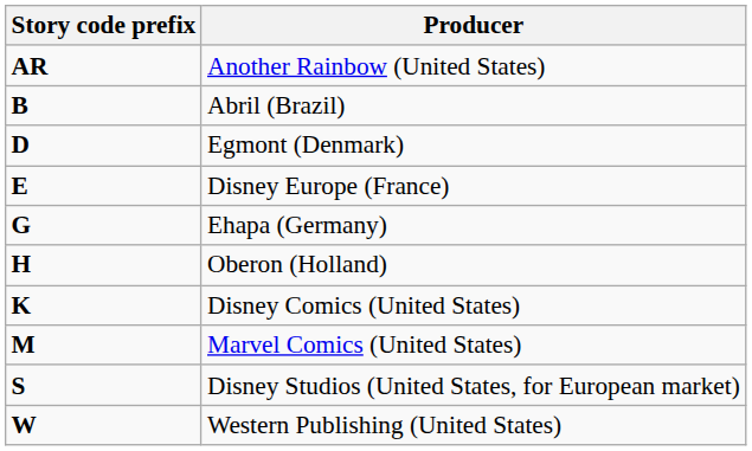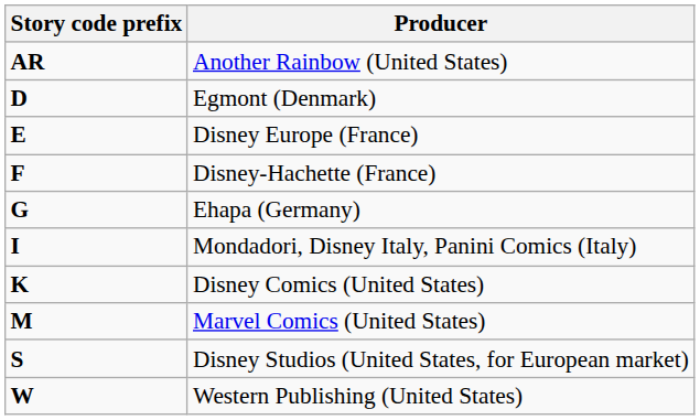- row: B | Abril (Brazil)
+ row: F | Disney-Hachette (France)
- row: H | Oberon (Holland)
+ row: I | Mondadori, Disney Italy, Panini Comics (Italy)
